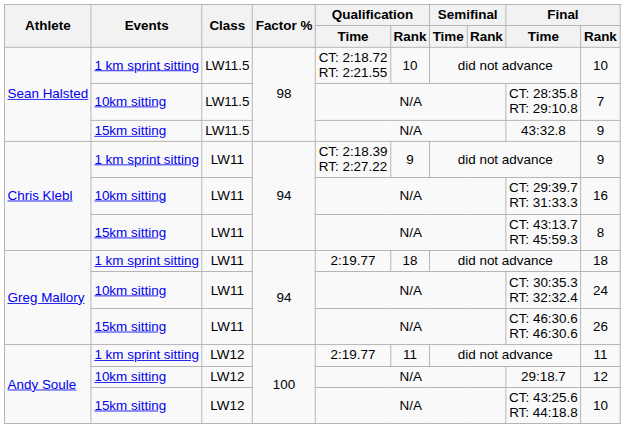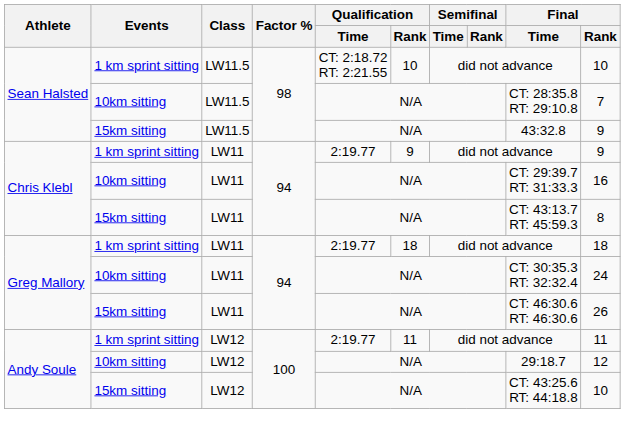Chris Klebl / 1 km sprint sitting | Qualification / Time: CT: 2:18.39 RT: 2:27.22 -> 2:19.77
